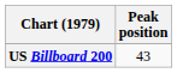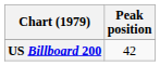US Billboard 200 | Peak position: 43 -> 42
